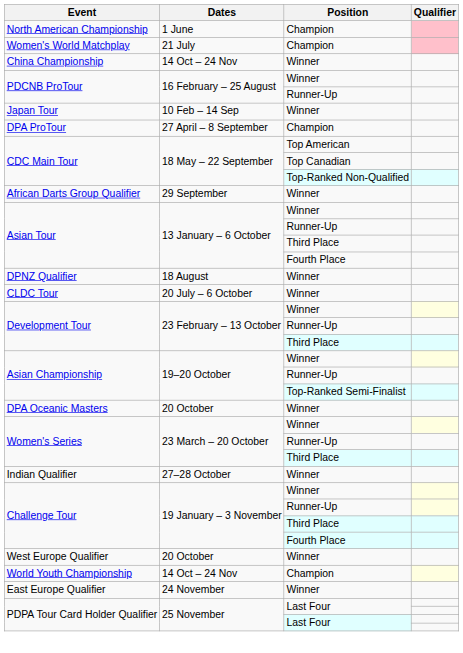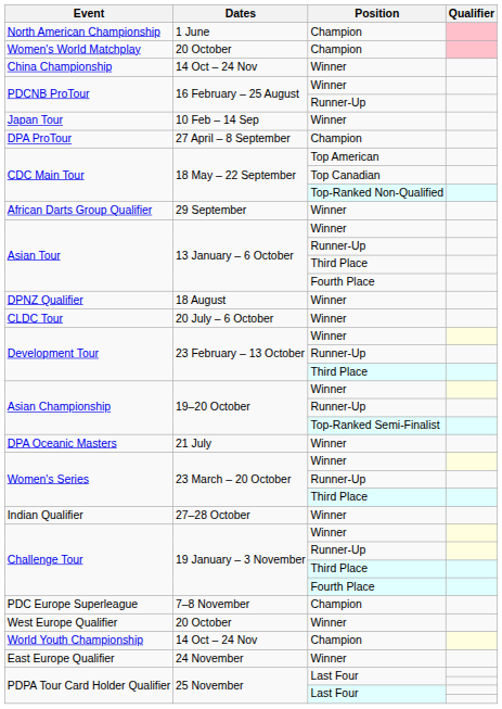Women's World Matchplay | Dates: 21 July -> 20 October
DPA Oceanic Masters | Dates: 20 October -> 21 July
+ row: PDC Europe Superleague | 7–8 November | Champion
